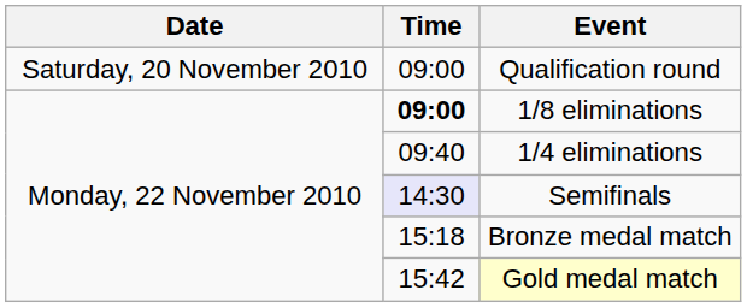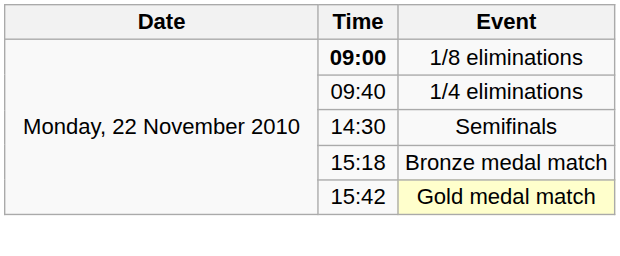- row: Saturday, 20 November 2010 | 09:00 | Qualification round
Semifinals | Time: lavender background -> no background
